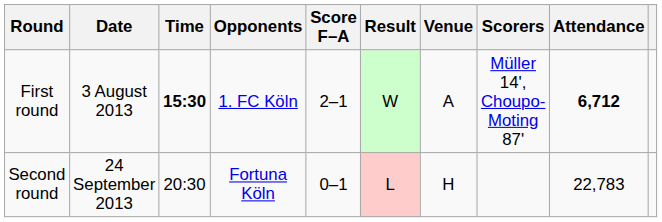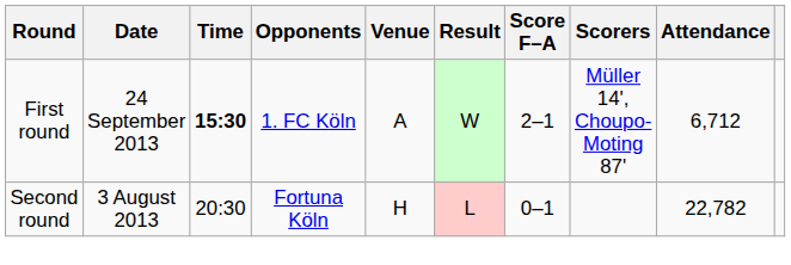columns swapped: Venue <-> Score F–A
First round | Date: 3 August 2013 -> 24 September 2013
First round | Attendance: bold -> normal
Second round | Date: 24 September 2013 -> 3 August 2013
Second round | Attendance: 22,783 -> 22,782
